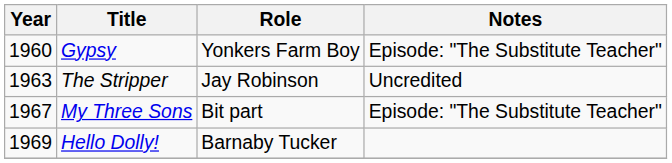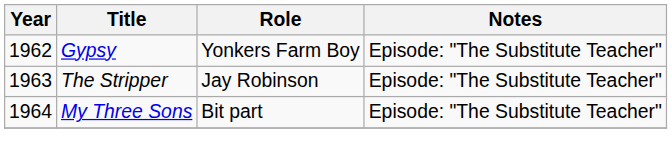Gypsy | Year: 1960 -> 1962
The Stripper | Notes: Uncredited -> Episode: "The Substitute Teacher"
My Three Sons | Year: 1967 -> 1964
- row: 1969 | Hello Dolly! | Barnaby Tucker
